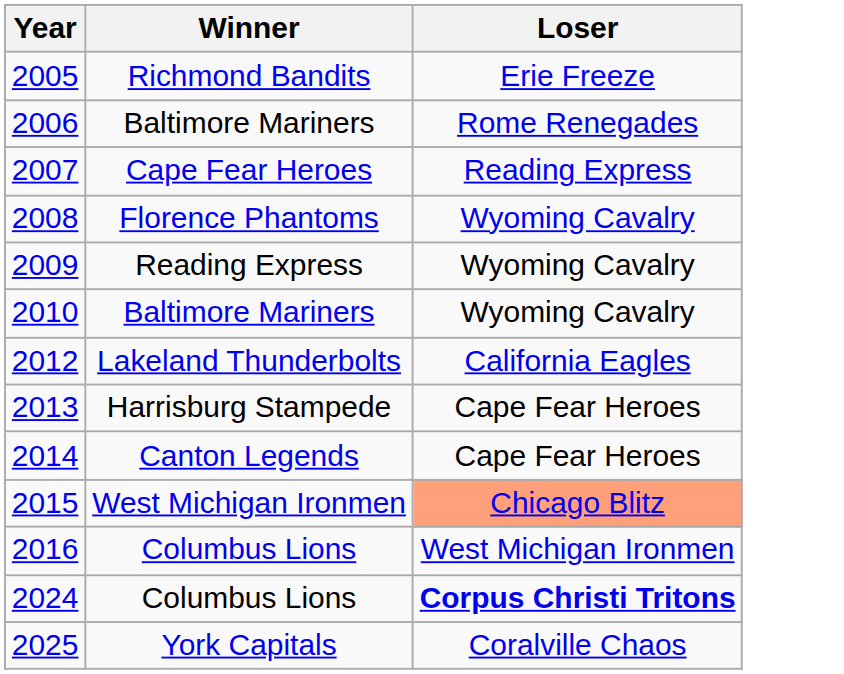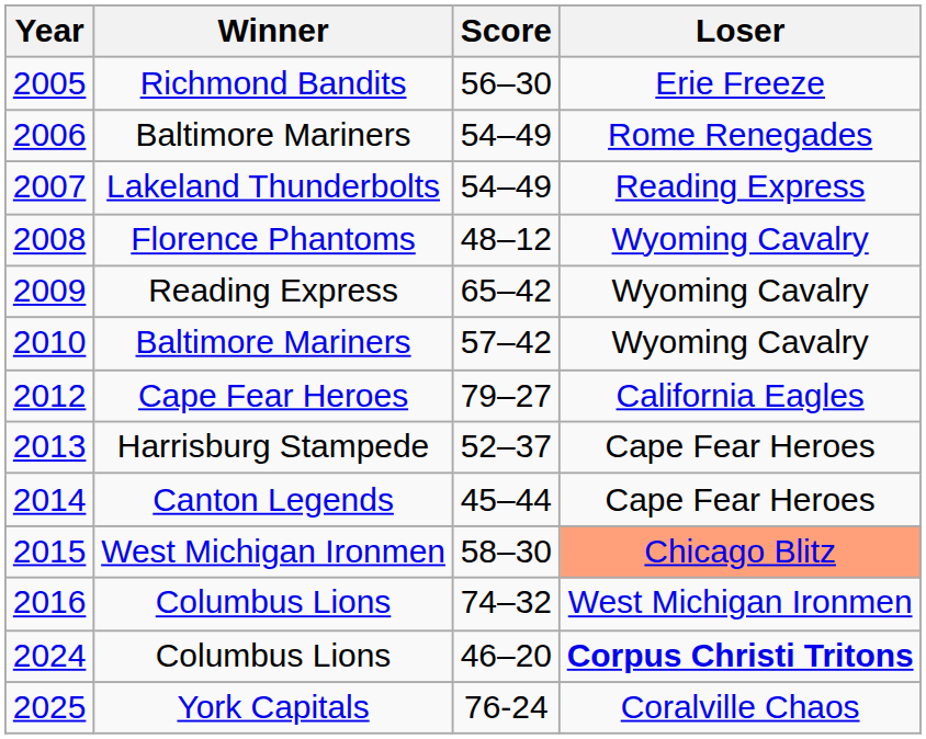+ column: Score | 56–30 | 54–49 | 54–49 | 48–12 | 65–42 | 57–42 | 79–27 | 52–37 | 45–44 | 58–30 | 74–32 | 46–20 | 76-24
2007 | Winner: Cape Fear Heroes -> Lakeland Thunderbolts
2012 | Winner: Lakeland Thunderbolts -> Cape Fear Heroes
